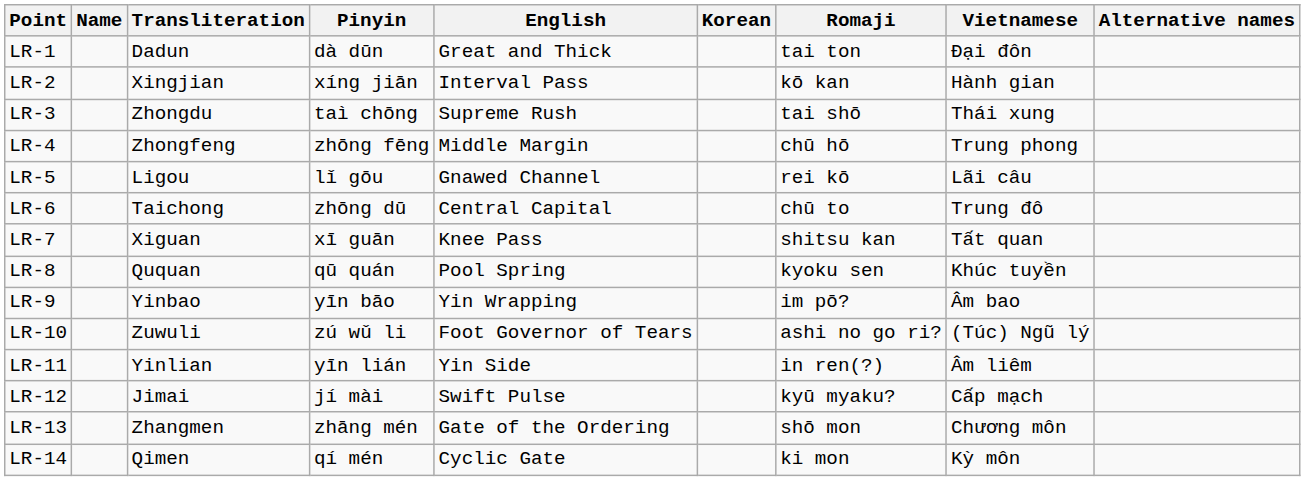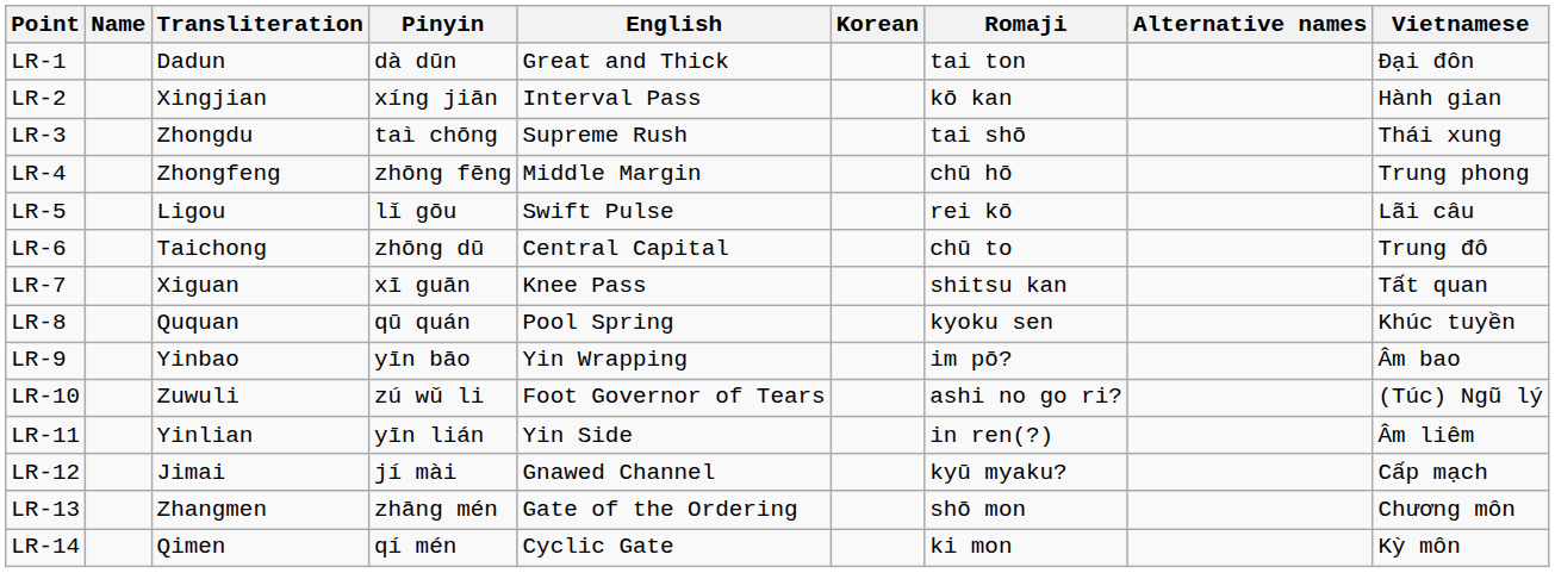columns swapped: Vietnamese <-> Alternative names
LR-5 | English: Gnawed Channel -> Swift Pulse
LR-12 | English: Swift Pulse -> Gnawed Channel
